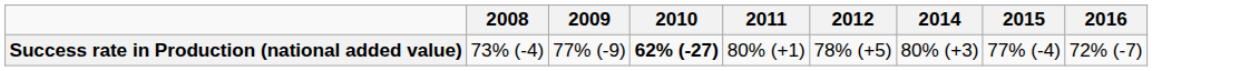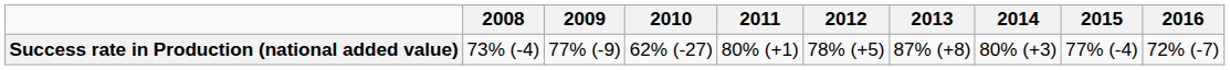+ column: 2013 | 87% (+8)
Success rate in Production (national added value) | 2010: bold -> normal
